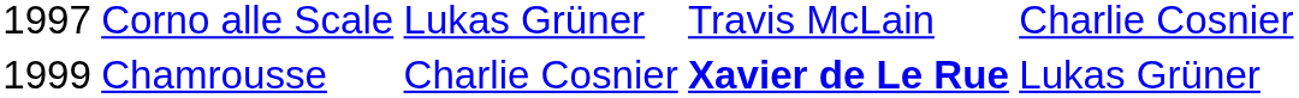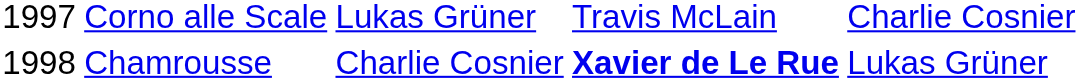Chamrousse | column 1: 1999 -> 1998
